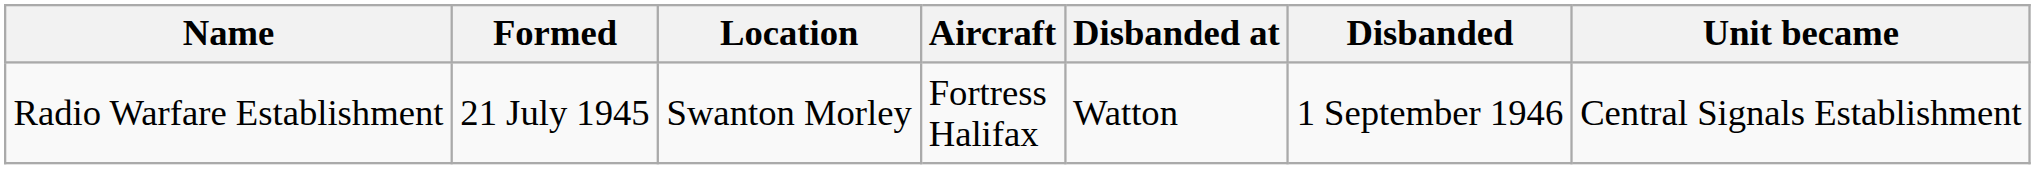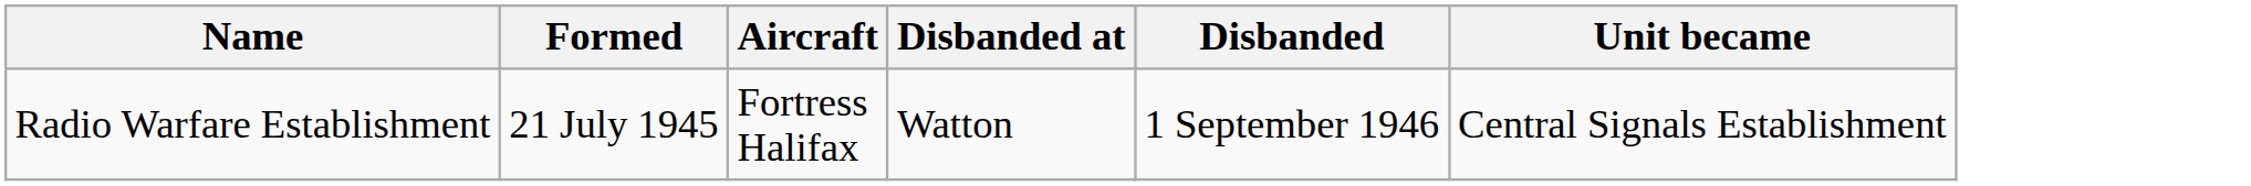- column: Location | Swanton Morley
